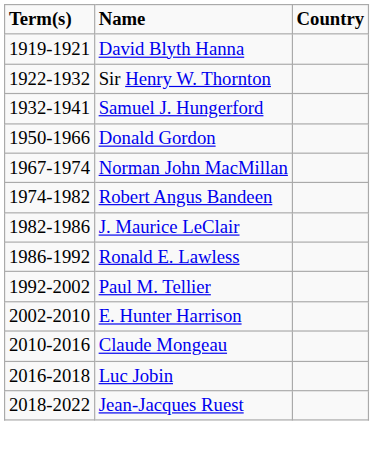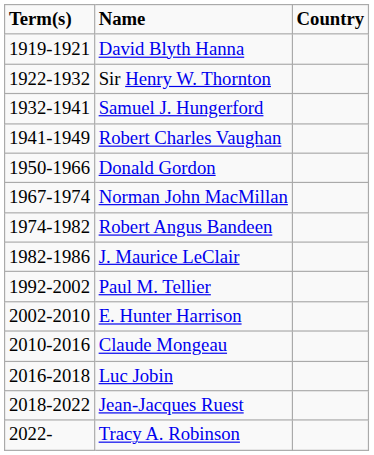+ row: 1941-1949 | Robert Charles Vaughan
- row: 1986-1992 | Ronald E. Lawless
+ row: 2022- | Tracy A. Robinson
